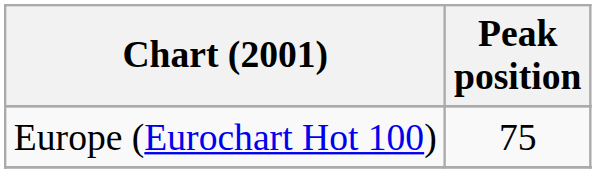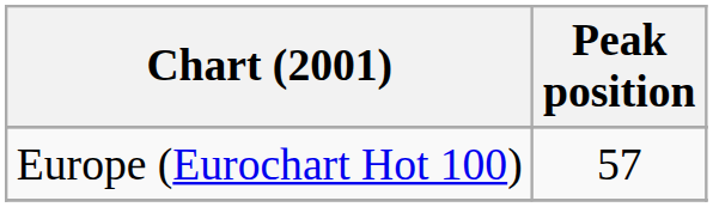Europe (Eurochart Hot 100) | Peak position: 75 -> 57
